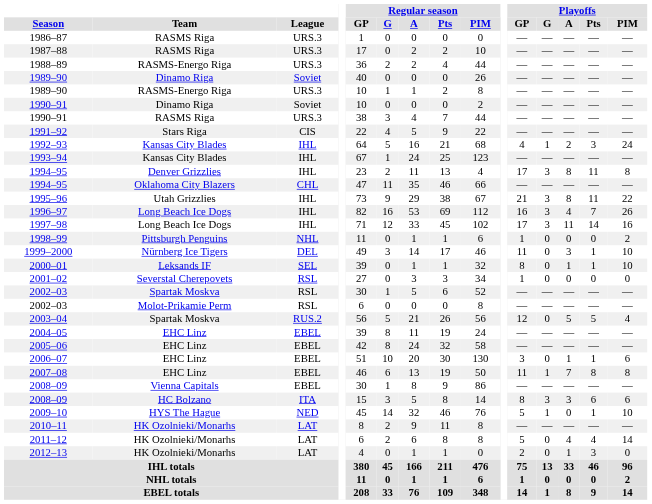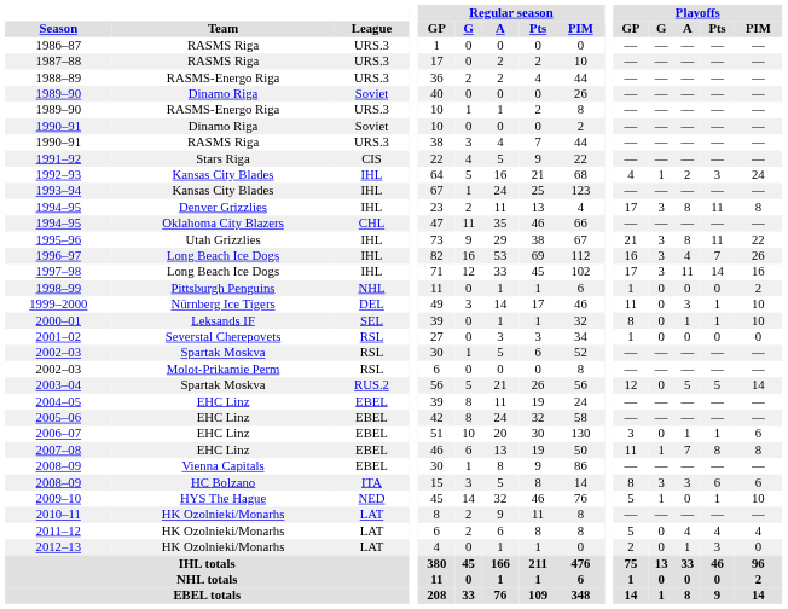2003–04 | Playoffs / PIM: 4 -> 14
2011–12 | Playoffs / PIM: 14 -> 4
